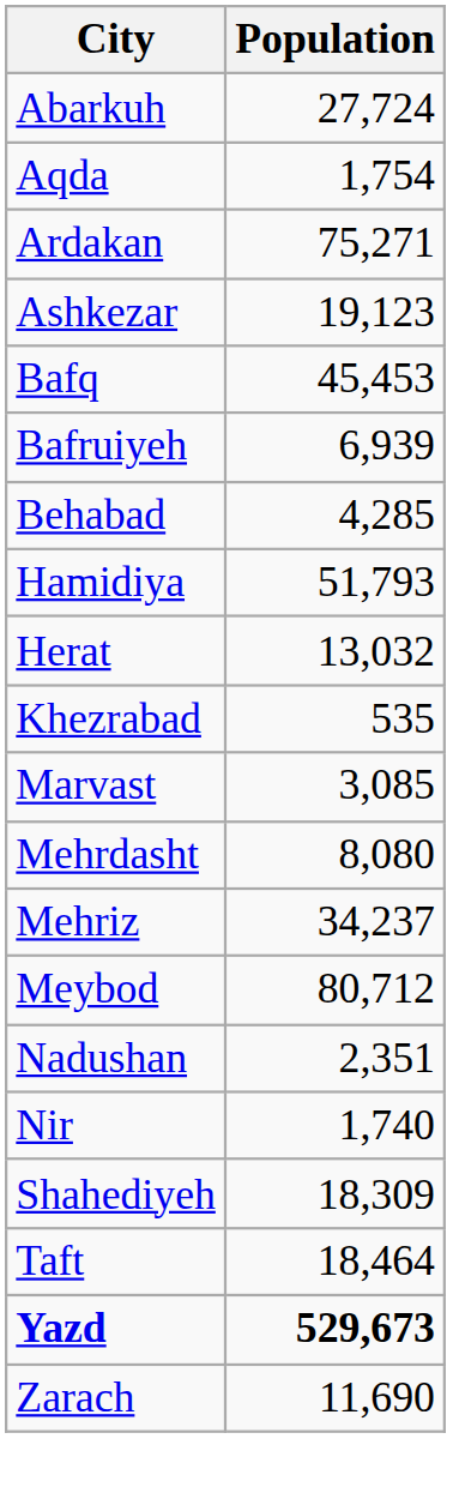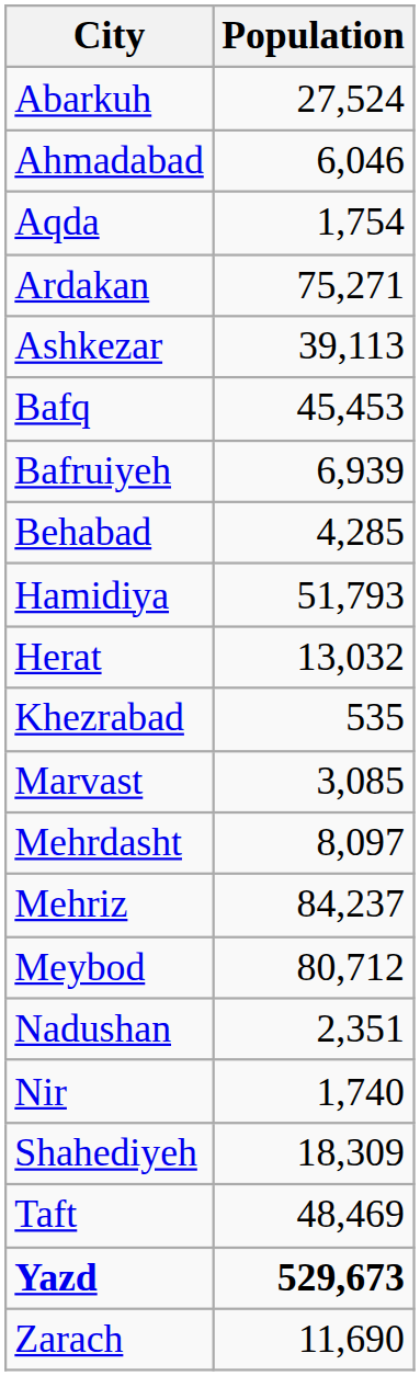Abarkuh | Population: 27,724 -> 27,524
+ row: Ahmadabad | 6,046
Ashkezar | Population: 19,123 -> 39,113
Mehrdasht | Population: 8,080 -> 8,097
Mehriz | Population: 34,237 -> 84,237
Taft | Population: 18,464 -> 48,469
